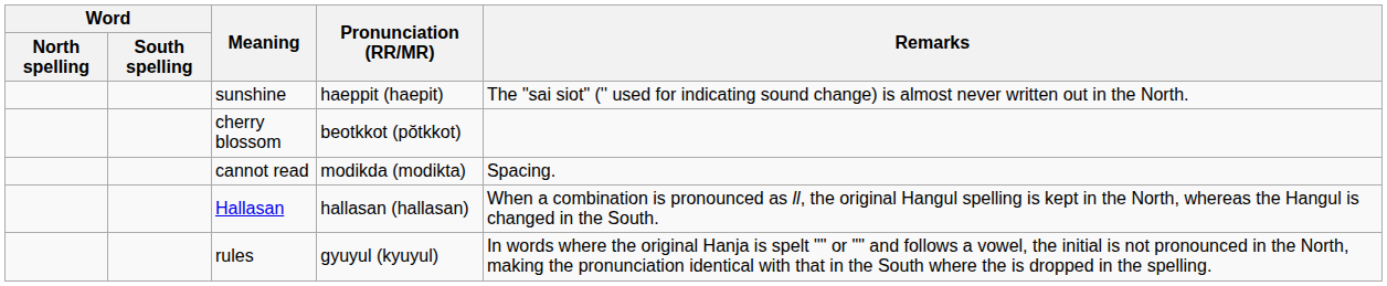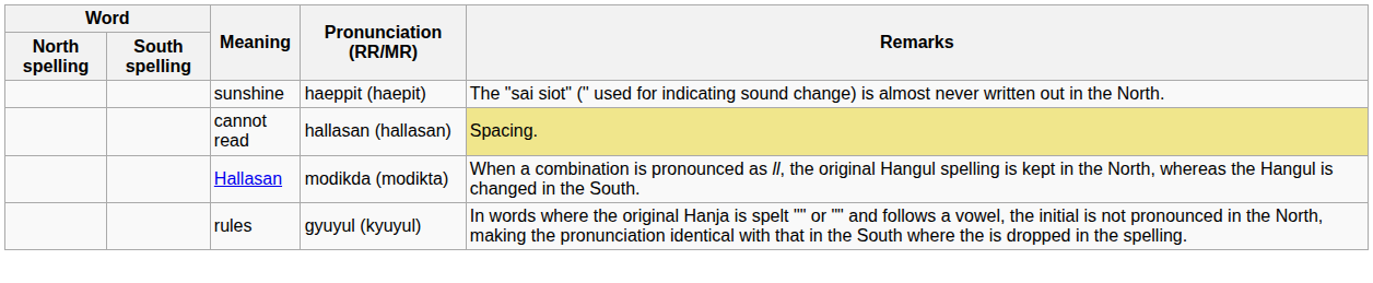- row: cherry blossom | beotkkot (pŏtkkot)
cannot read | Pronunciation (RR/MR): modikda (modikta) -> hallasan (hallasan)
cannot read | Remarks: no background -> khaki background
Hallasan | Pronunciation (RR/MR): hallasan (hallasan) -> modikda (modikta)
